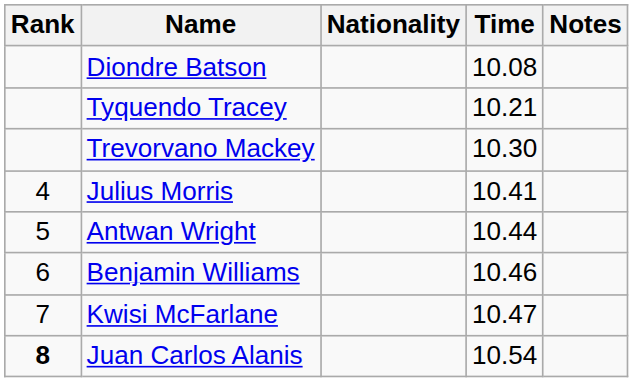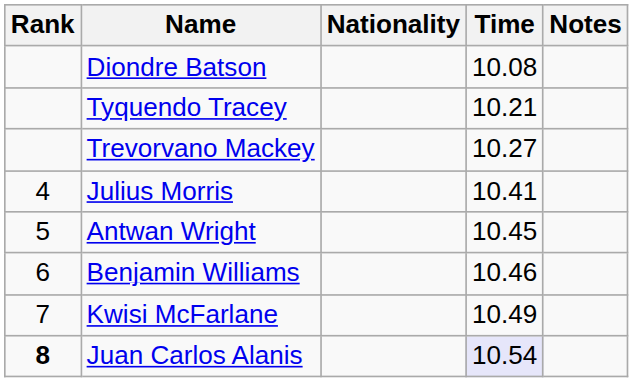Trevorvano Mackey | Time: 10.30 -> 10.27
Antwan Wright | Time: 10.44 -> 10.45
Kwisi McFarlane | Time: 10.47 -> 10.49
Juan Carlos Alanis | Time: no background -> lavender background
